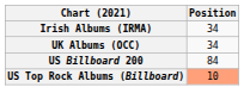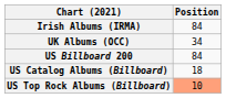Irish Albums (IRMA) | Position: 34 -> 84
+ row: US Catalog Albums (Billboard) | 18
